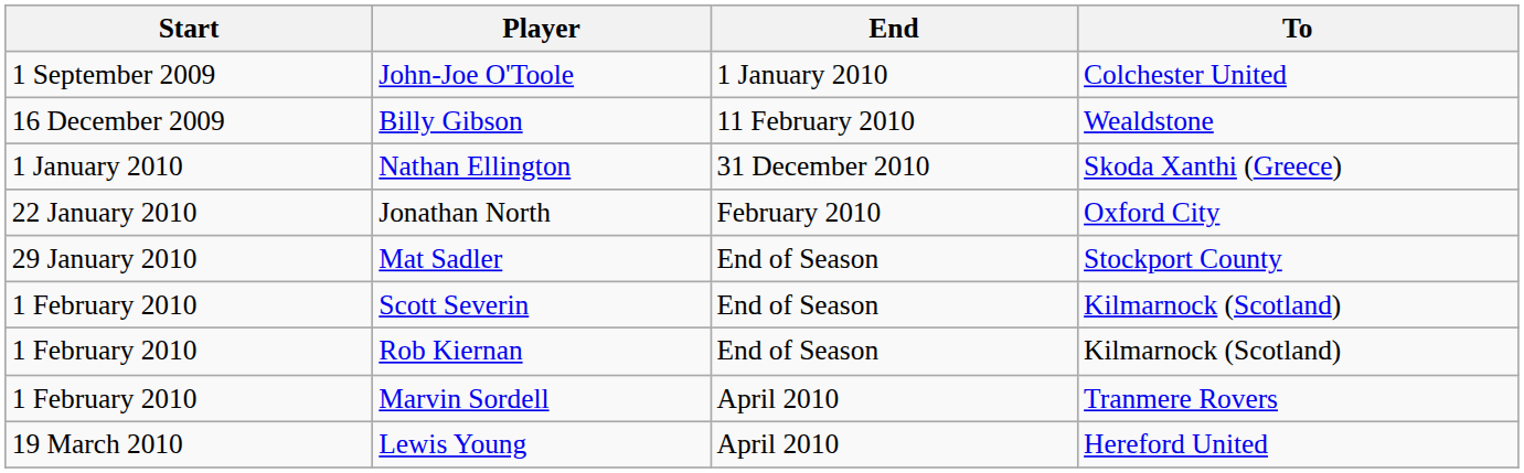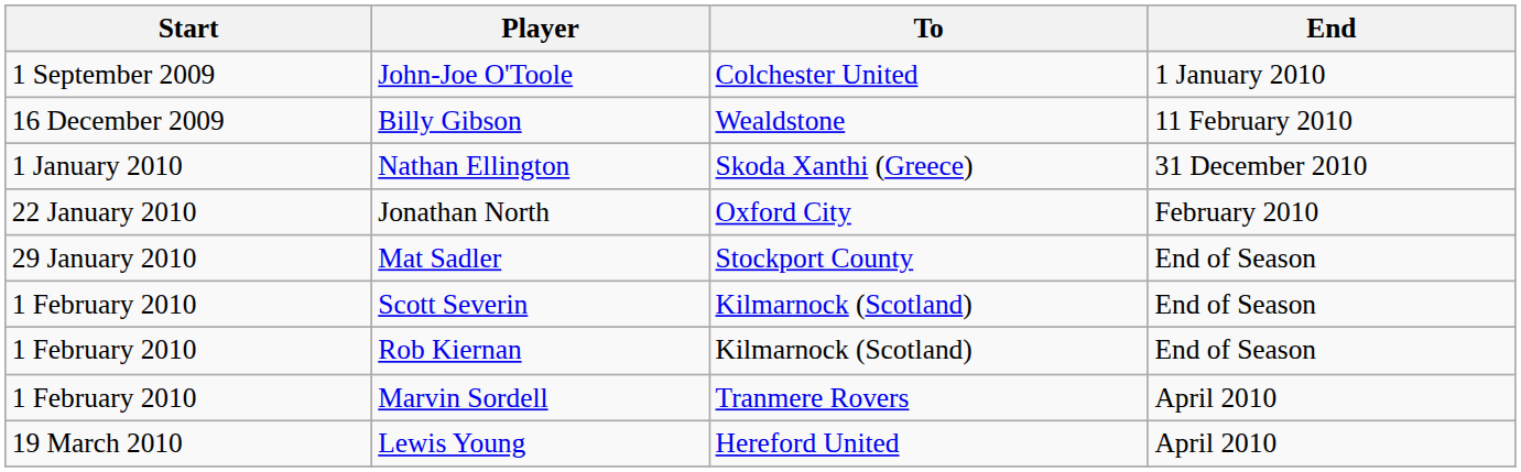columns swapped: To <-> End
